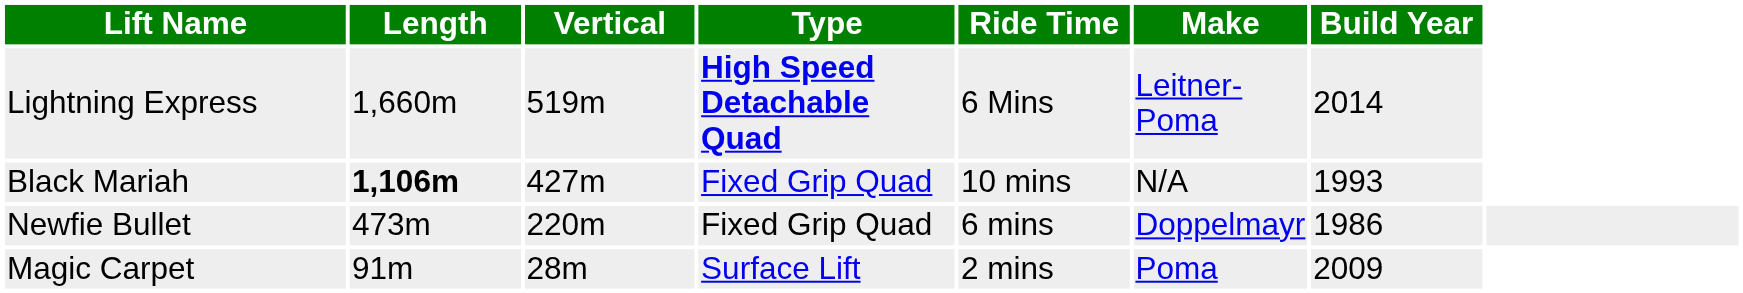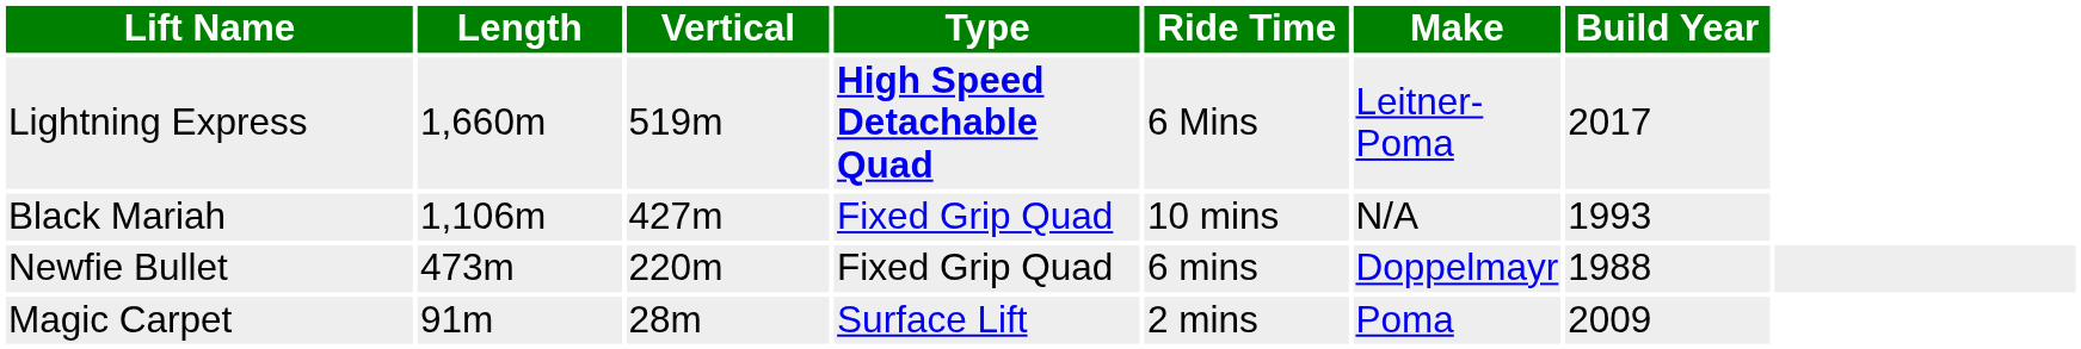Lightning Express | Build Year: 2014 -> 2017
Black Mariah | Length: bold -> normal
Newfie Bullet | Build Year: 1986 -> 1988
